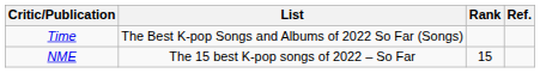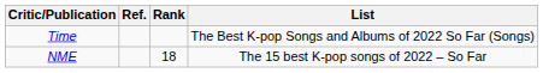columns swapped: List <-> Ref.
NME | Rank: 15 -> 18
